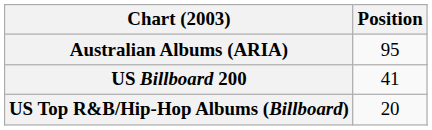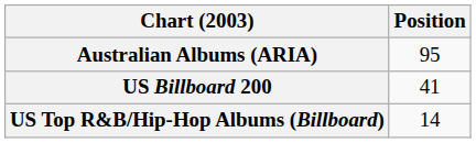US Top R&B/Hip-Hop Albums (Billboard) | Position: 20 -> 14
